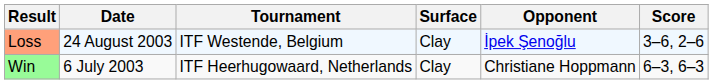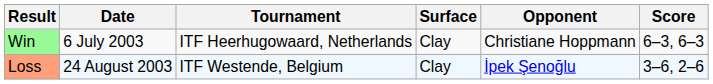rows swapped: Win <-> Loss
